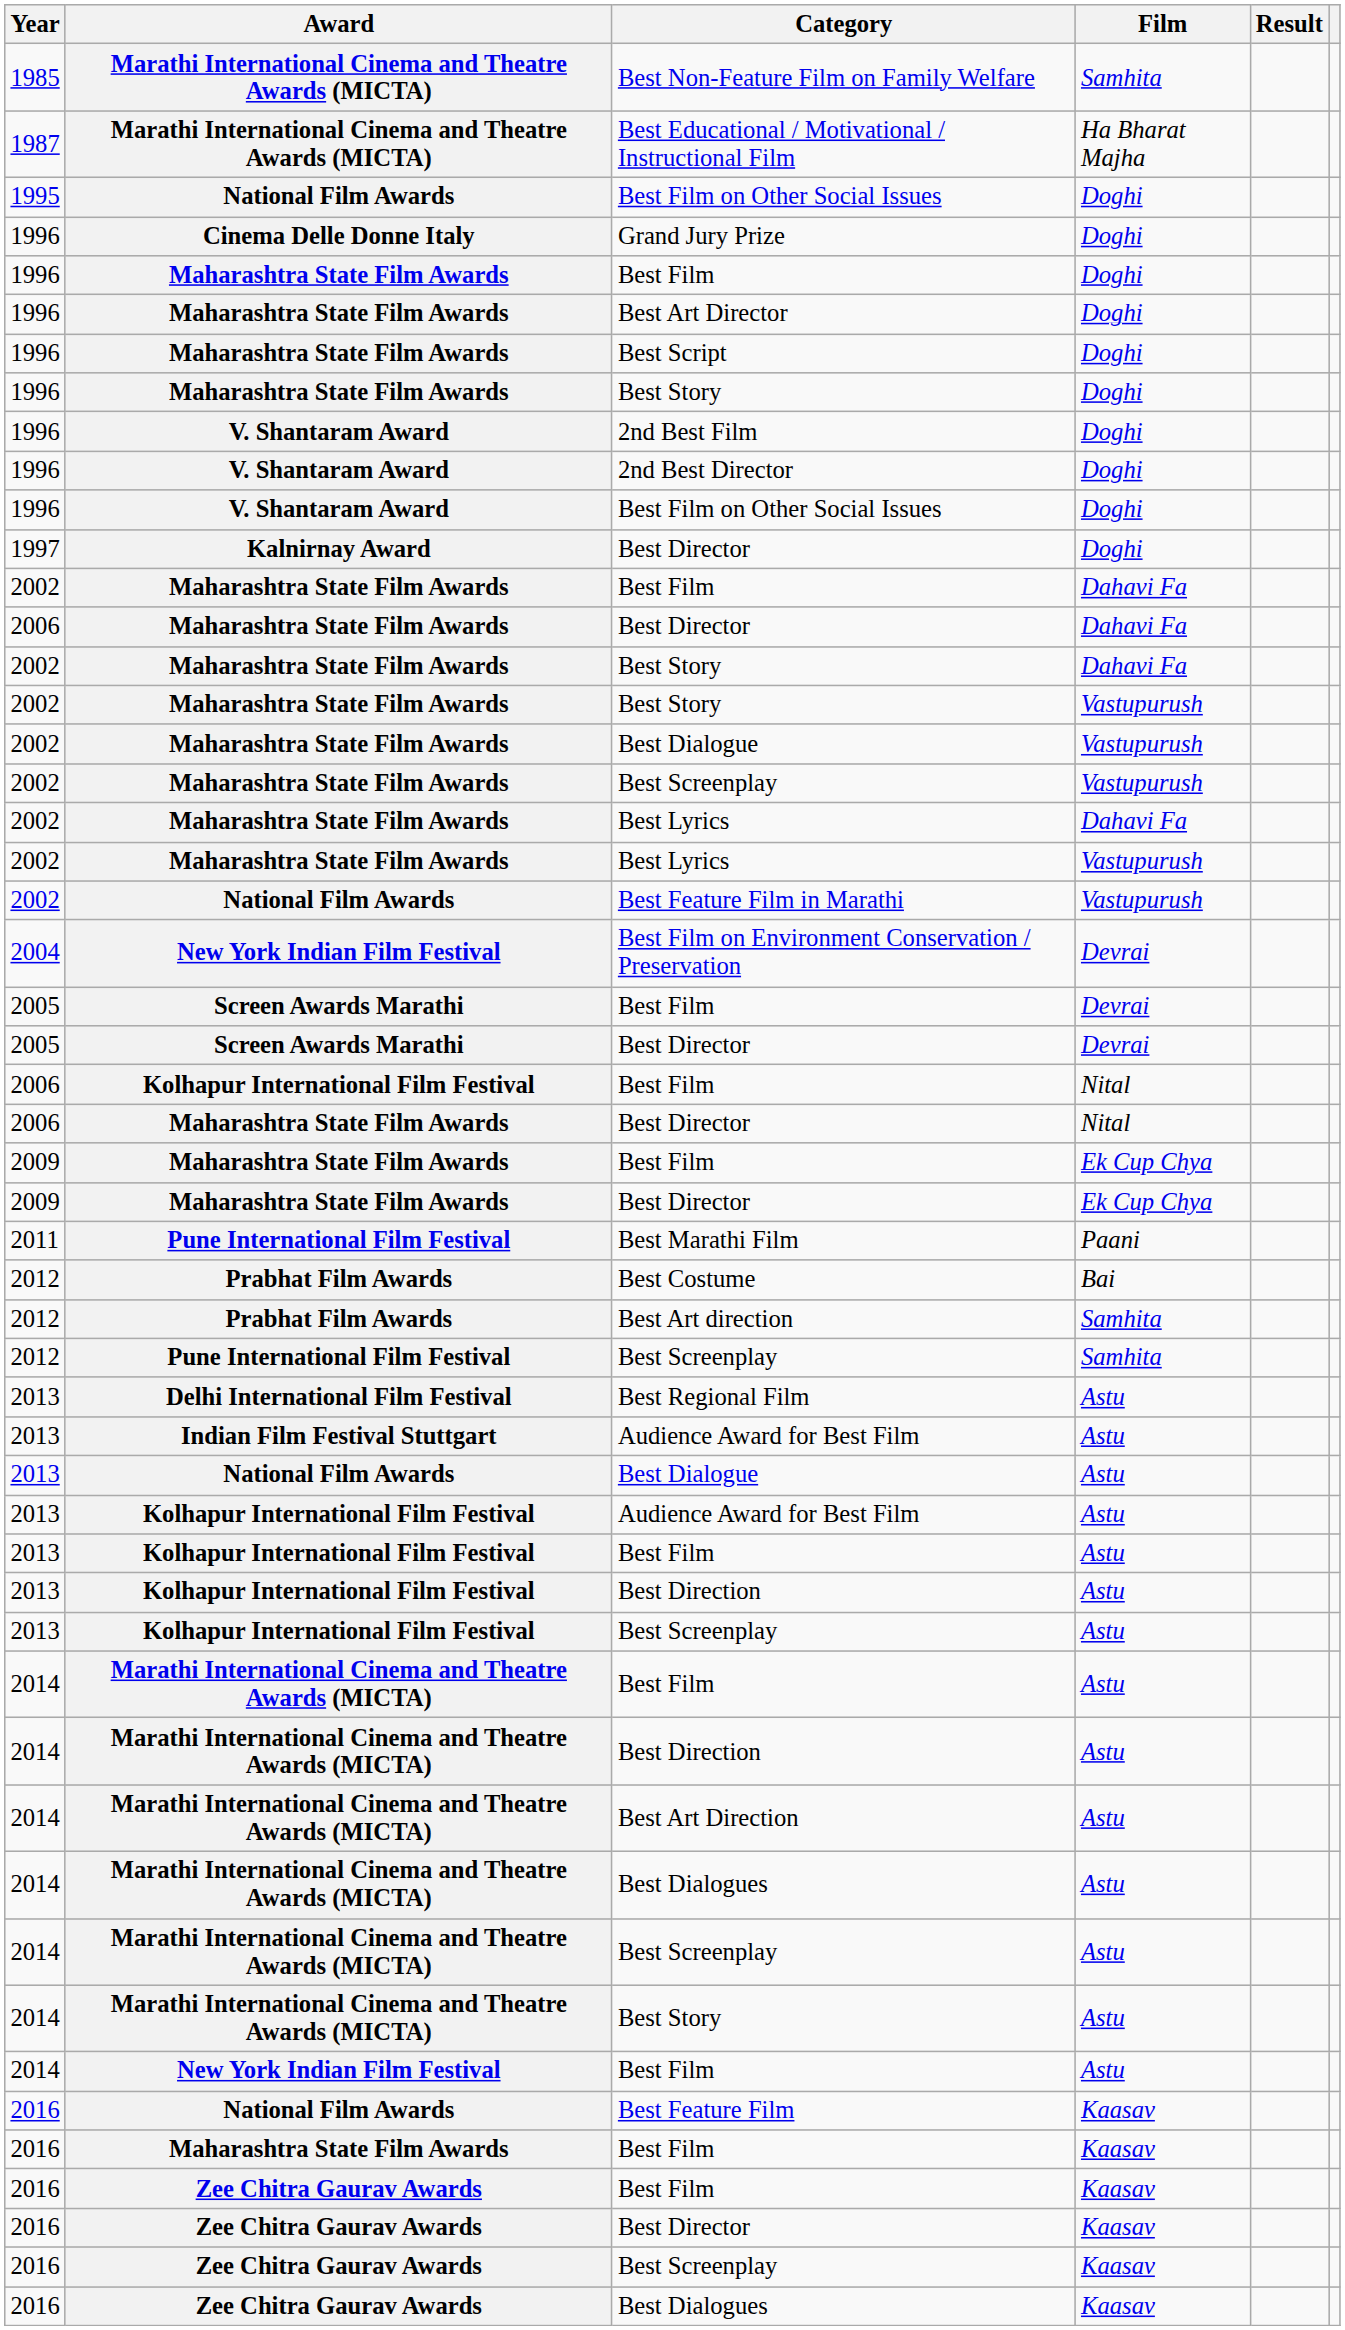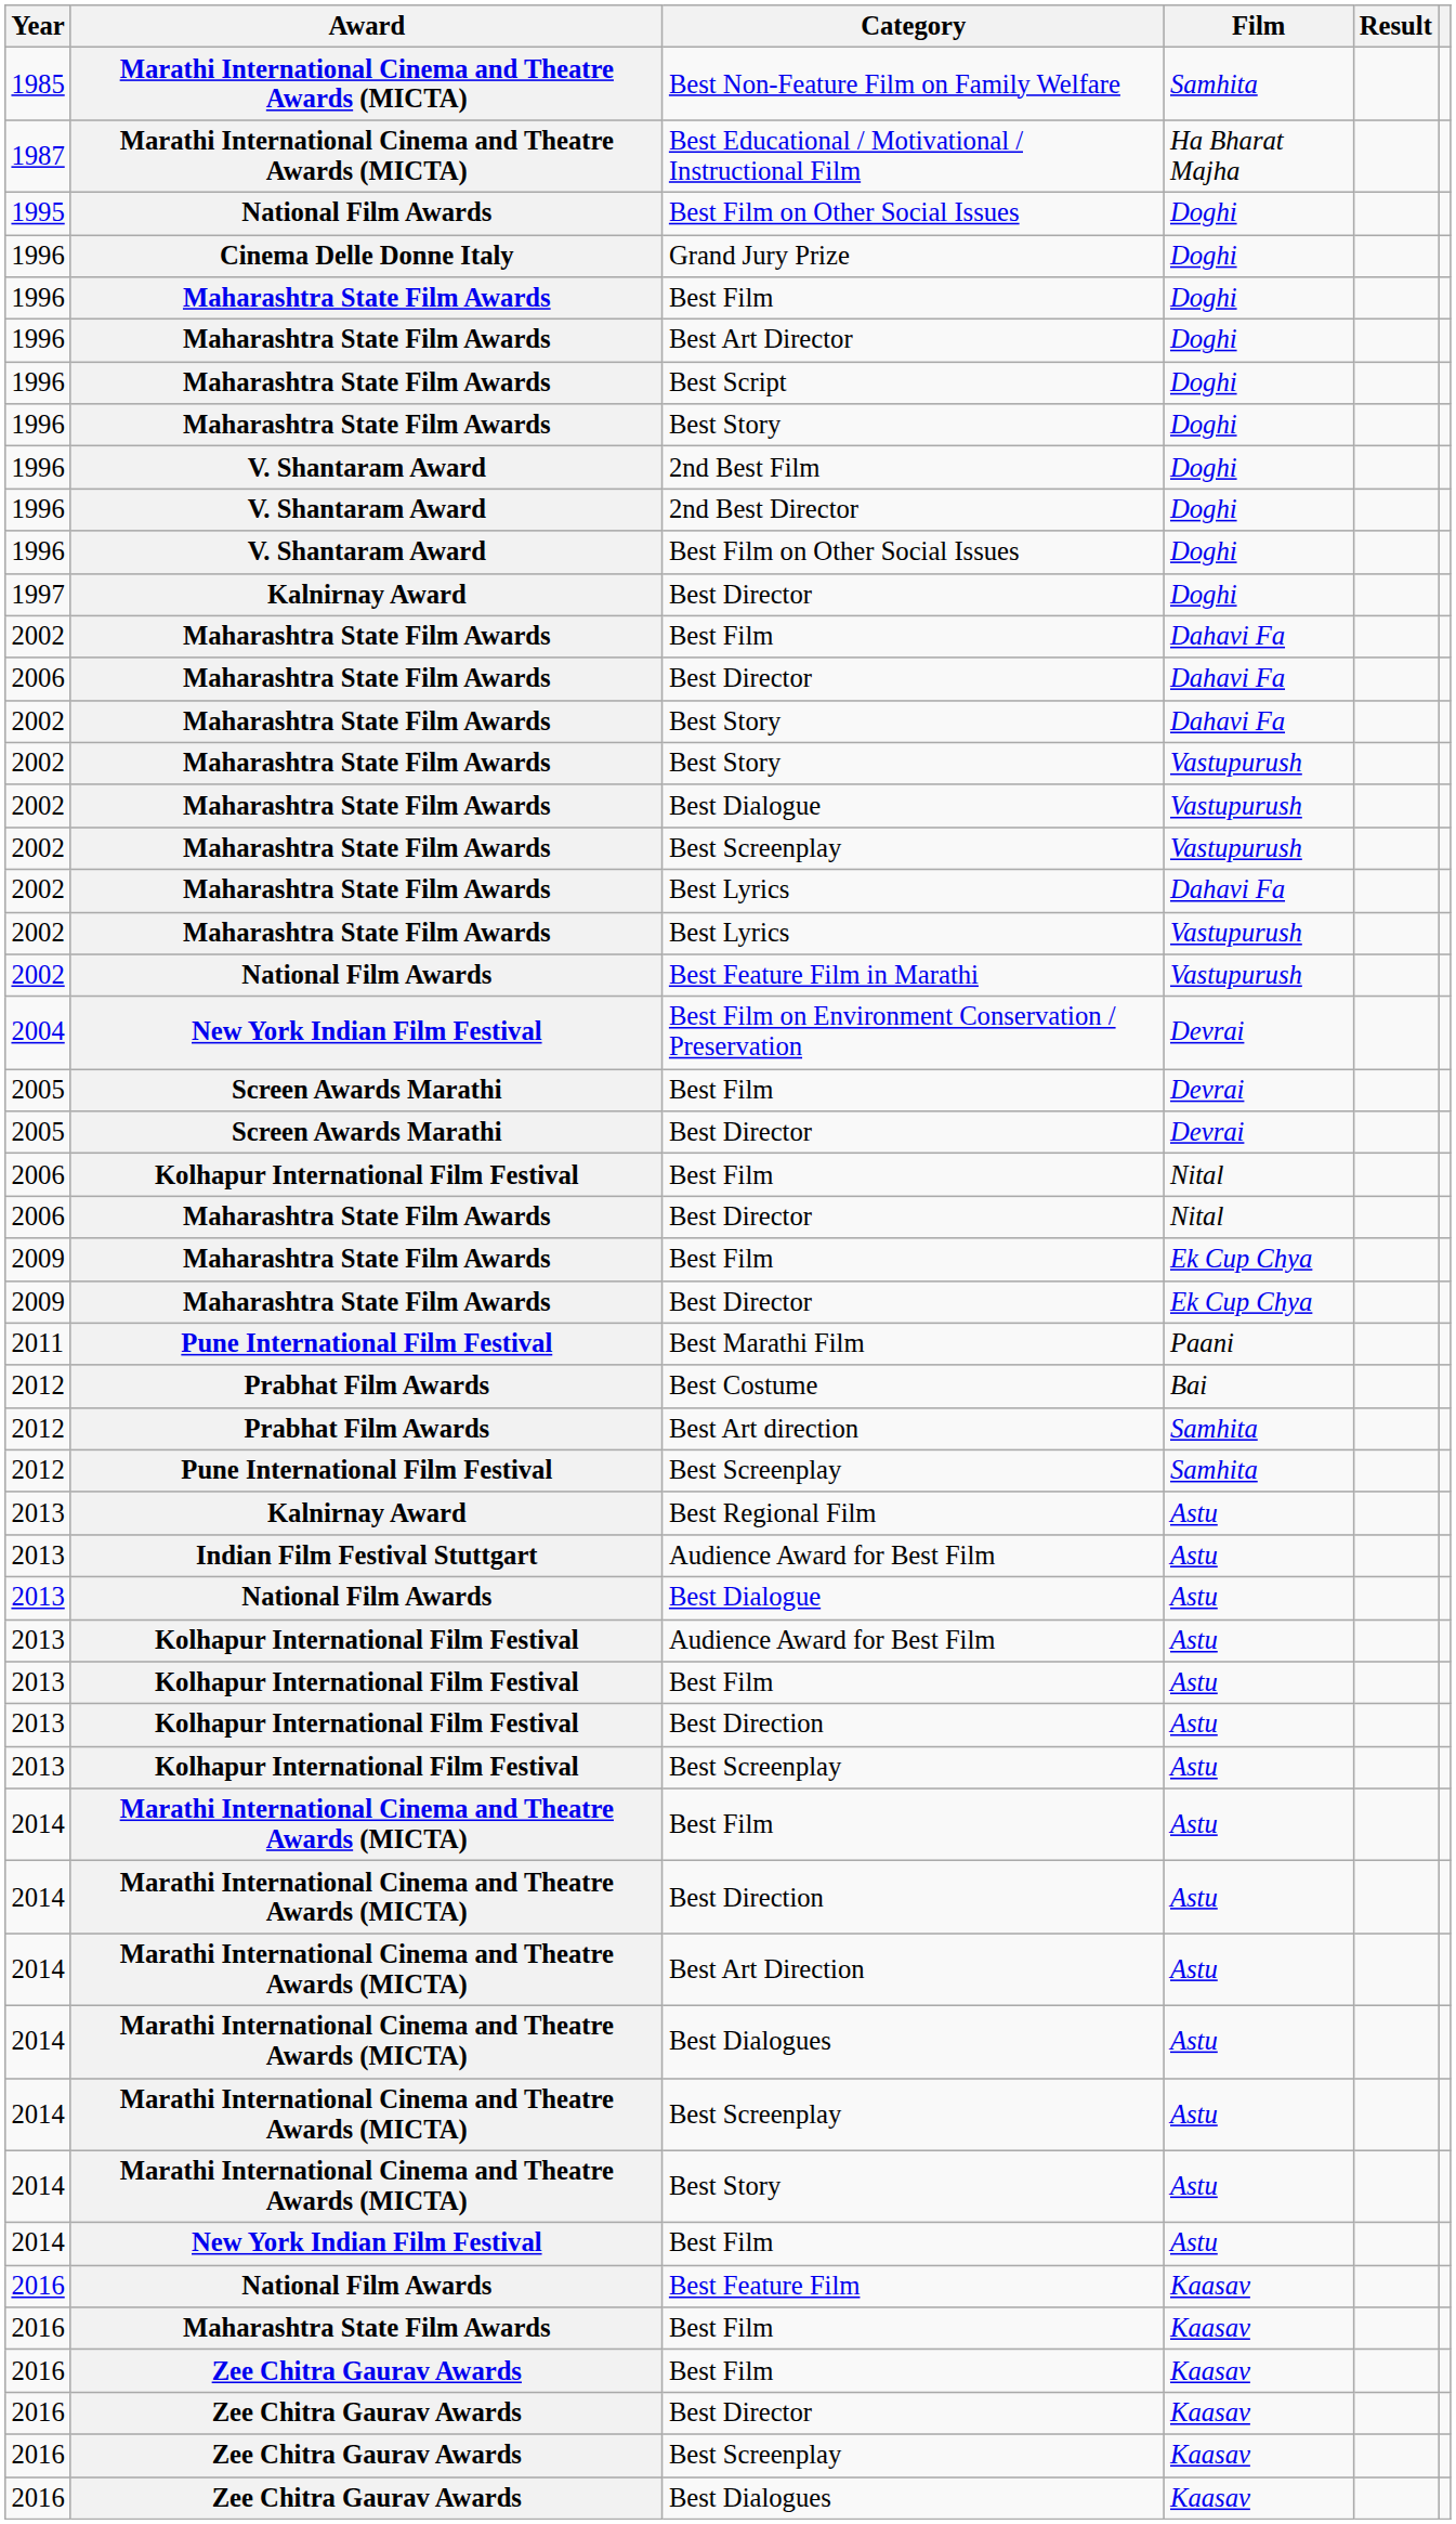Best Regional Film | Award: Delhi International Film Festival -> Kalnirnay Award
